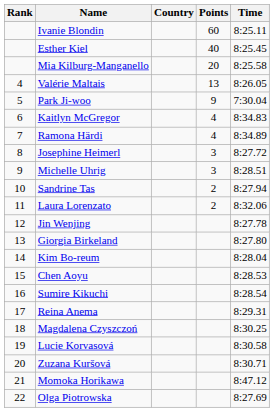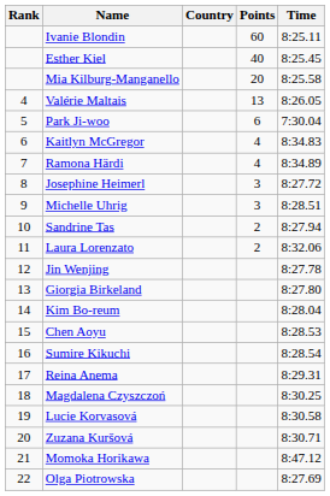Park Ji-woo | Points: 9 -> 6
